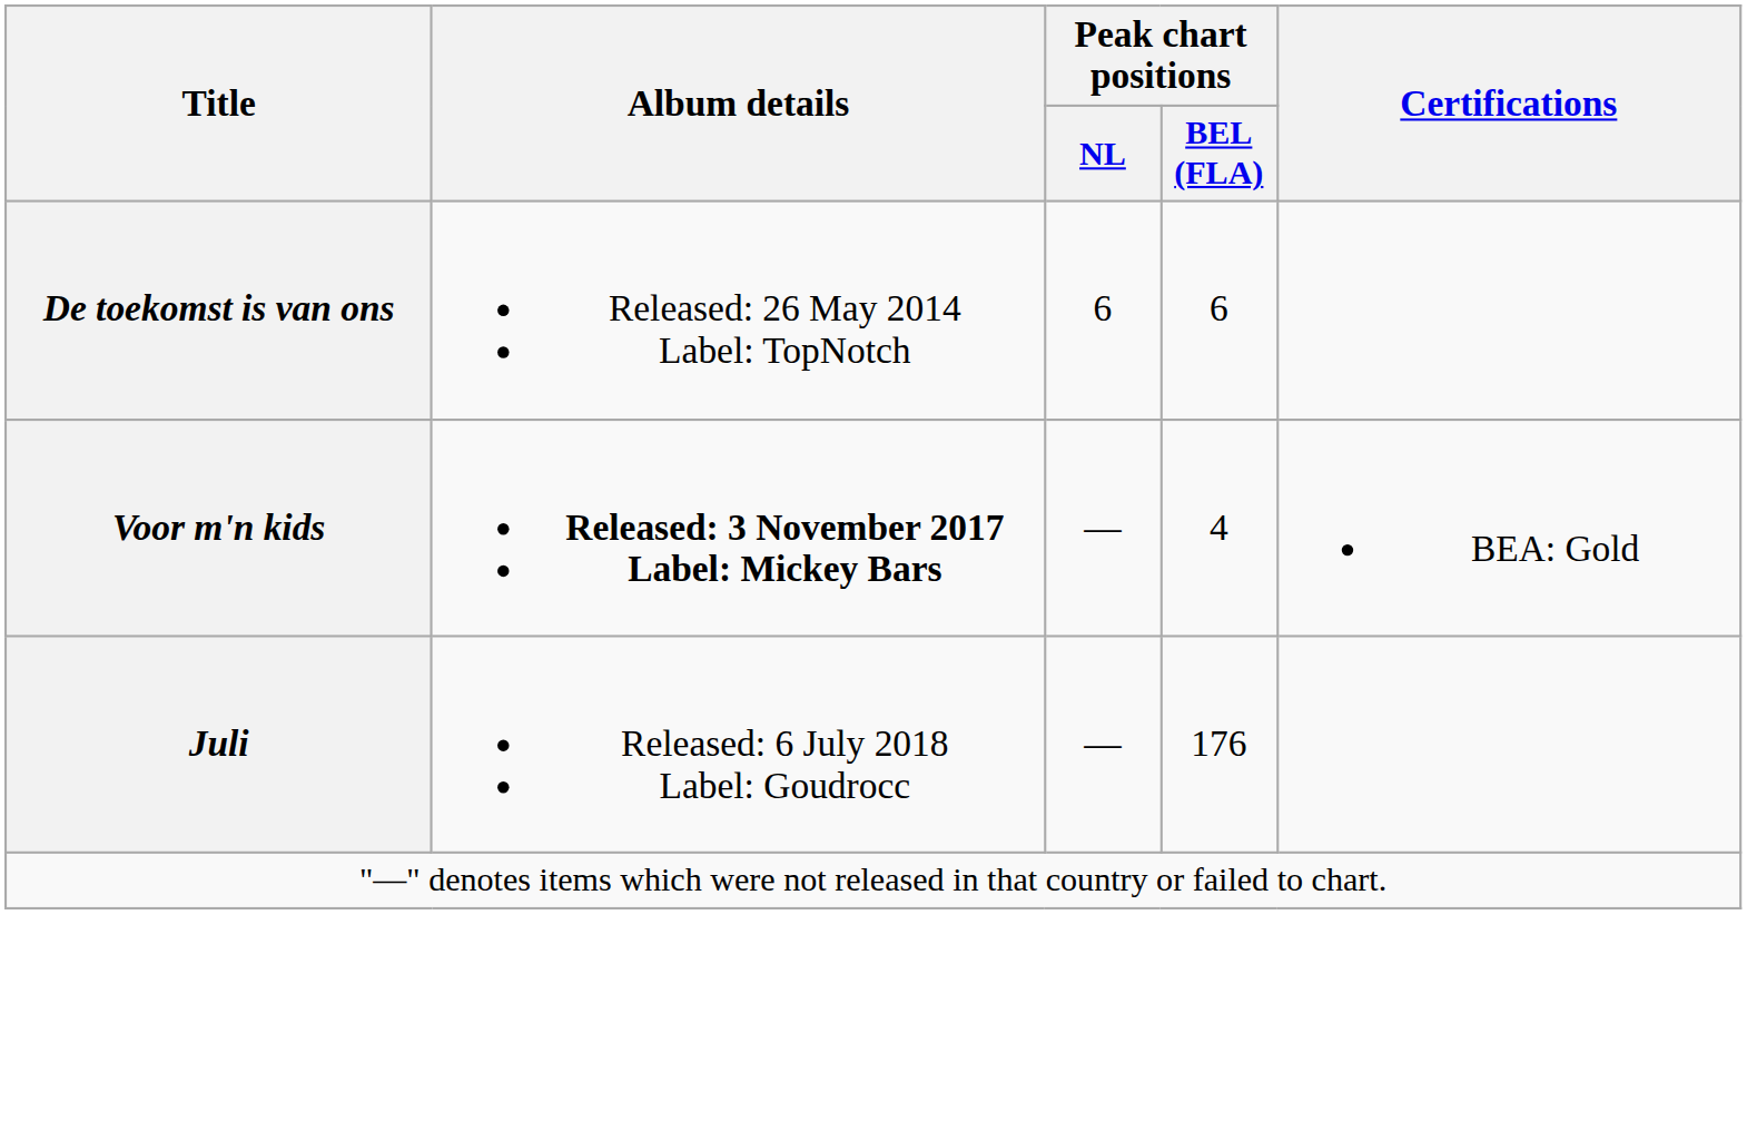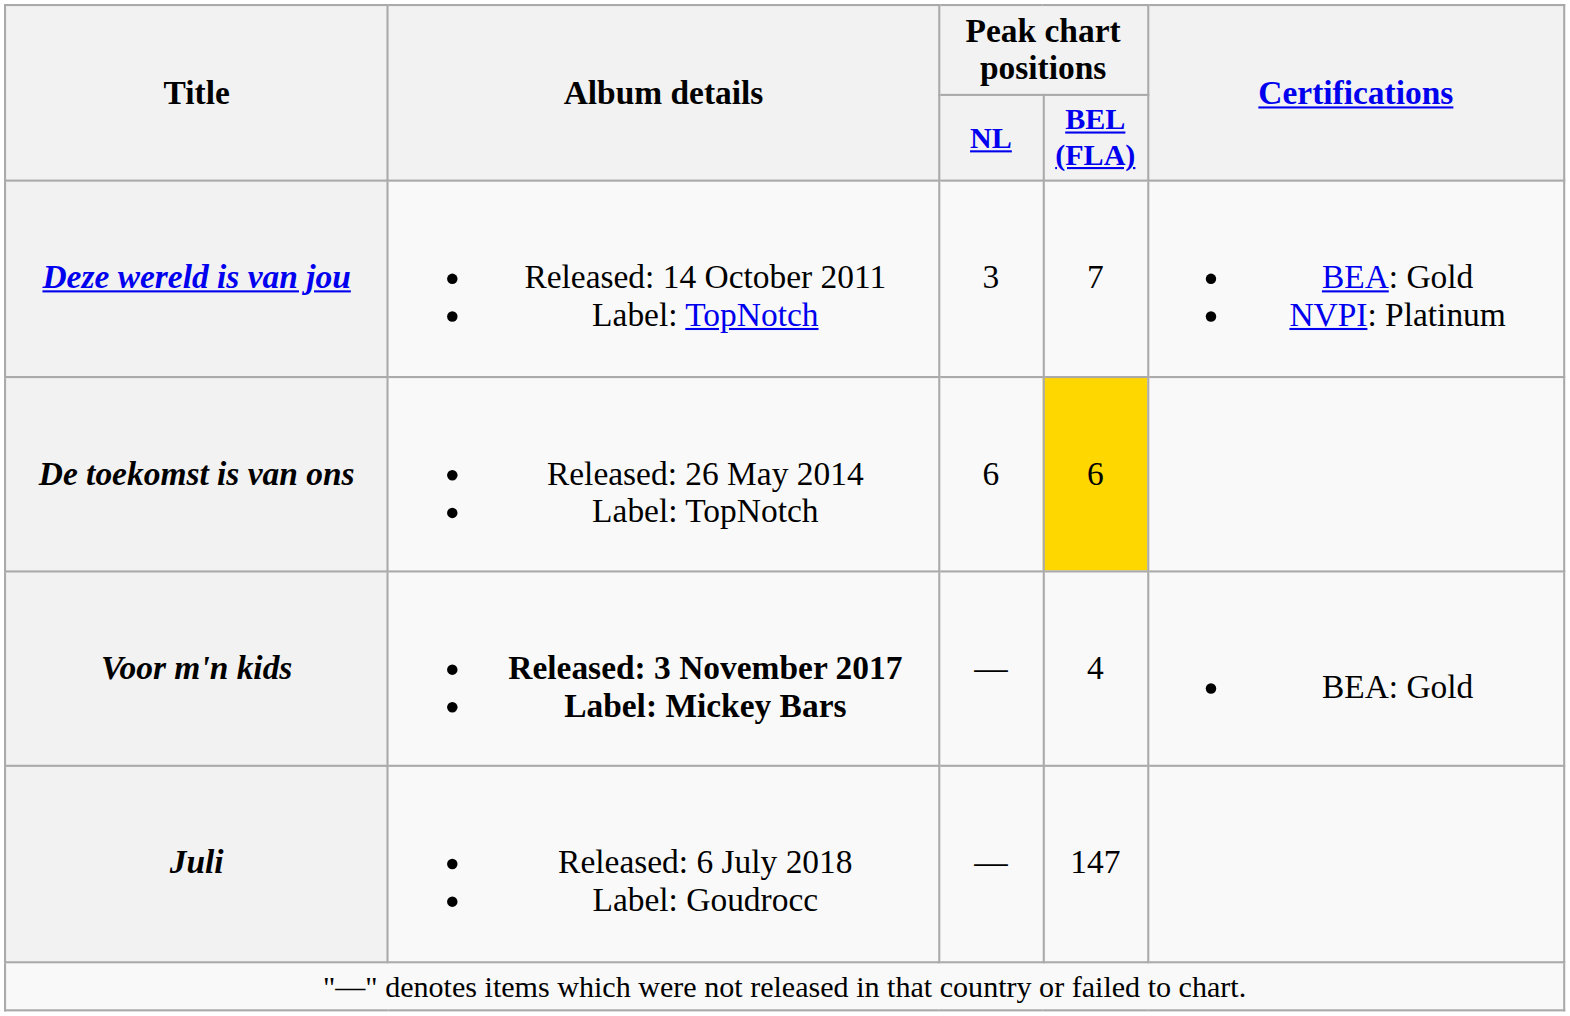+ row: Deze wereld is van jou | Released: 14 October 2011 Label: TopNotch | 3 | 7 | BEA: Gold NVPI: Platinum
De toekomst is van ons | Peak chart positions / BEL (FLA): no background -> gold background
Juli | Peak chart positions / BEL (FLA): 176 -> 147
